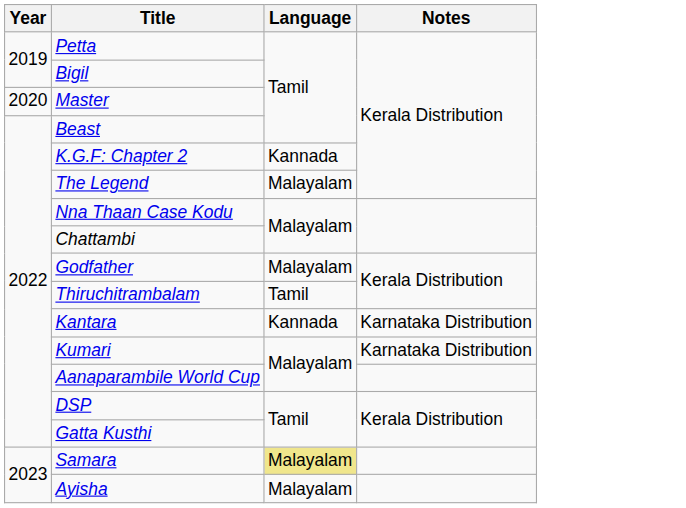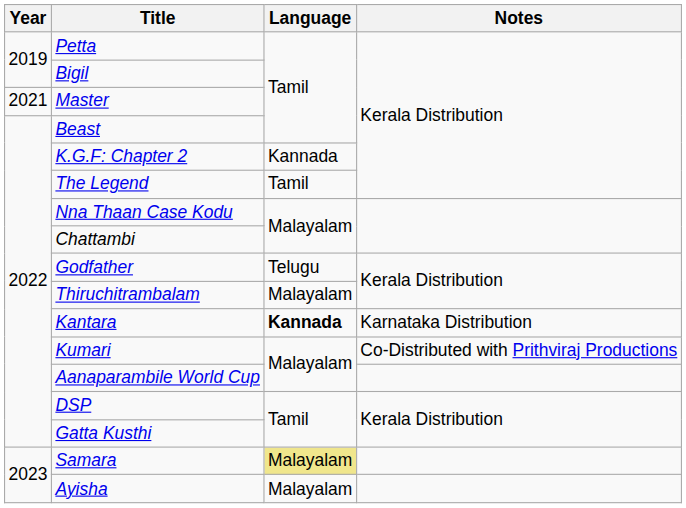Master | Year: 2020 -> 2021
The Legend | Language: Malayalam -> Tamil
Godfather | Language: Malayalam -> Telugu
Thiruchitrambalam | Language: Tamil -> Malayalam
Kantara | Language: normal -> bold
Kumari | Notes: Karnataka Distribution -> Co-Distributed with Prithviraj Productions
